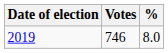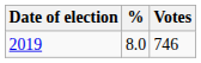columns swapped: Votes <-> %
